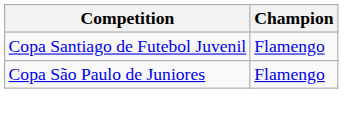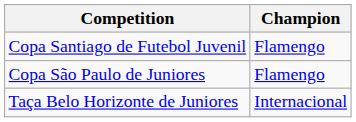+ row: Taça Belo Horizonte de Juniores | Internacional
